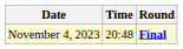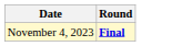- column: Time | 20:48
